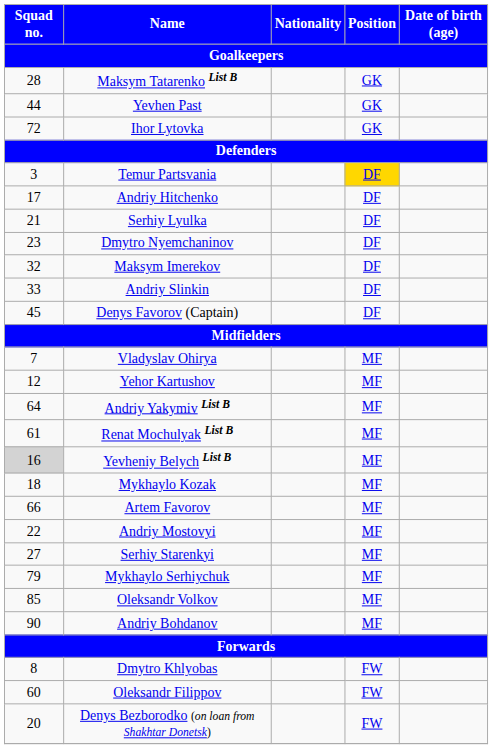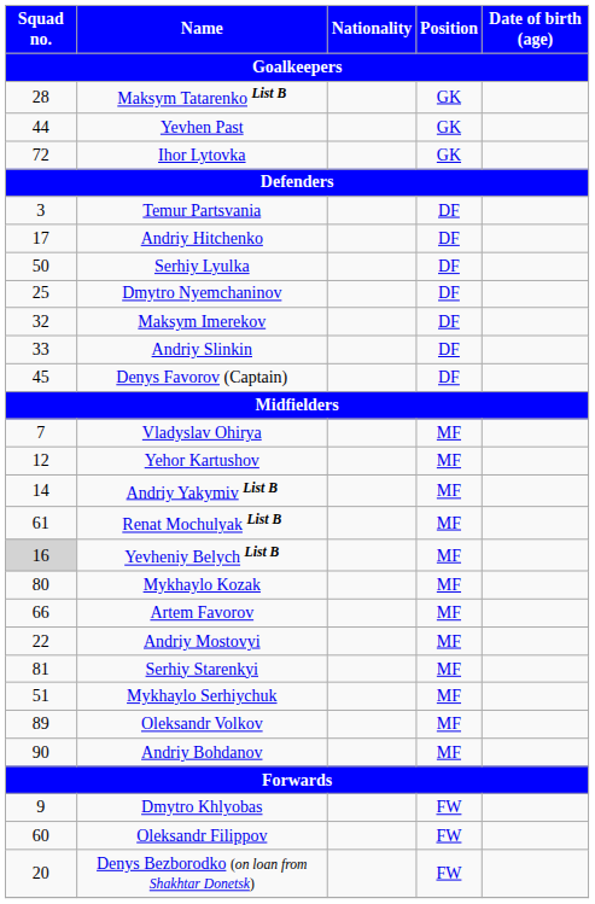Temur Partsvania | Position / Goalkeepers: gold background -> no background
Serhiy Lyulka | Squad no. / Goalkeepers: 21 -> 50
Dmytro Nyemchaninov | Squad no. / Goalkeepers: 23 -> 25
Andriy Yakymiv List B | Squad no. / Goalkeepers: 64 -> 14
Mykhaylo Kozak | Squad no. / Goalkeepers: 18 -> 80
Serhiy Starenkyi | Squad no. / Goalkeepers: 27 -> 81
Mykhaylo Serhiychuk | Squad no. / Goalkeepers: 79 -> 51
Oleksandr Volkov | Squad no. / Goalkeepers: 85 -> 89
Dmytro Khlyobas | Squad no. / Goalkeepers: 8 -> 9
